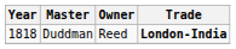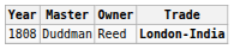Duddman | Year: 1818 -> 1808
